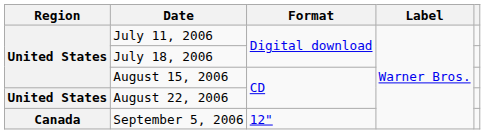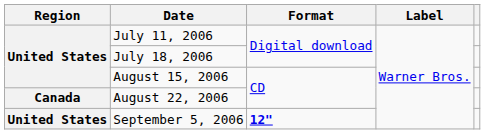August 22, 2006 | Region: United States -> Canada
September 5, 2006 | Region: Canada -> United States
September 5, 2006 | Format: normal -> bold
